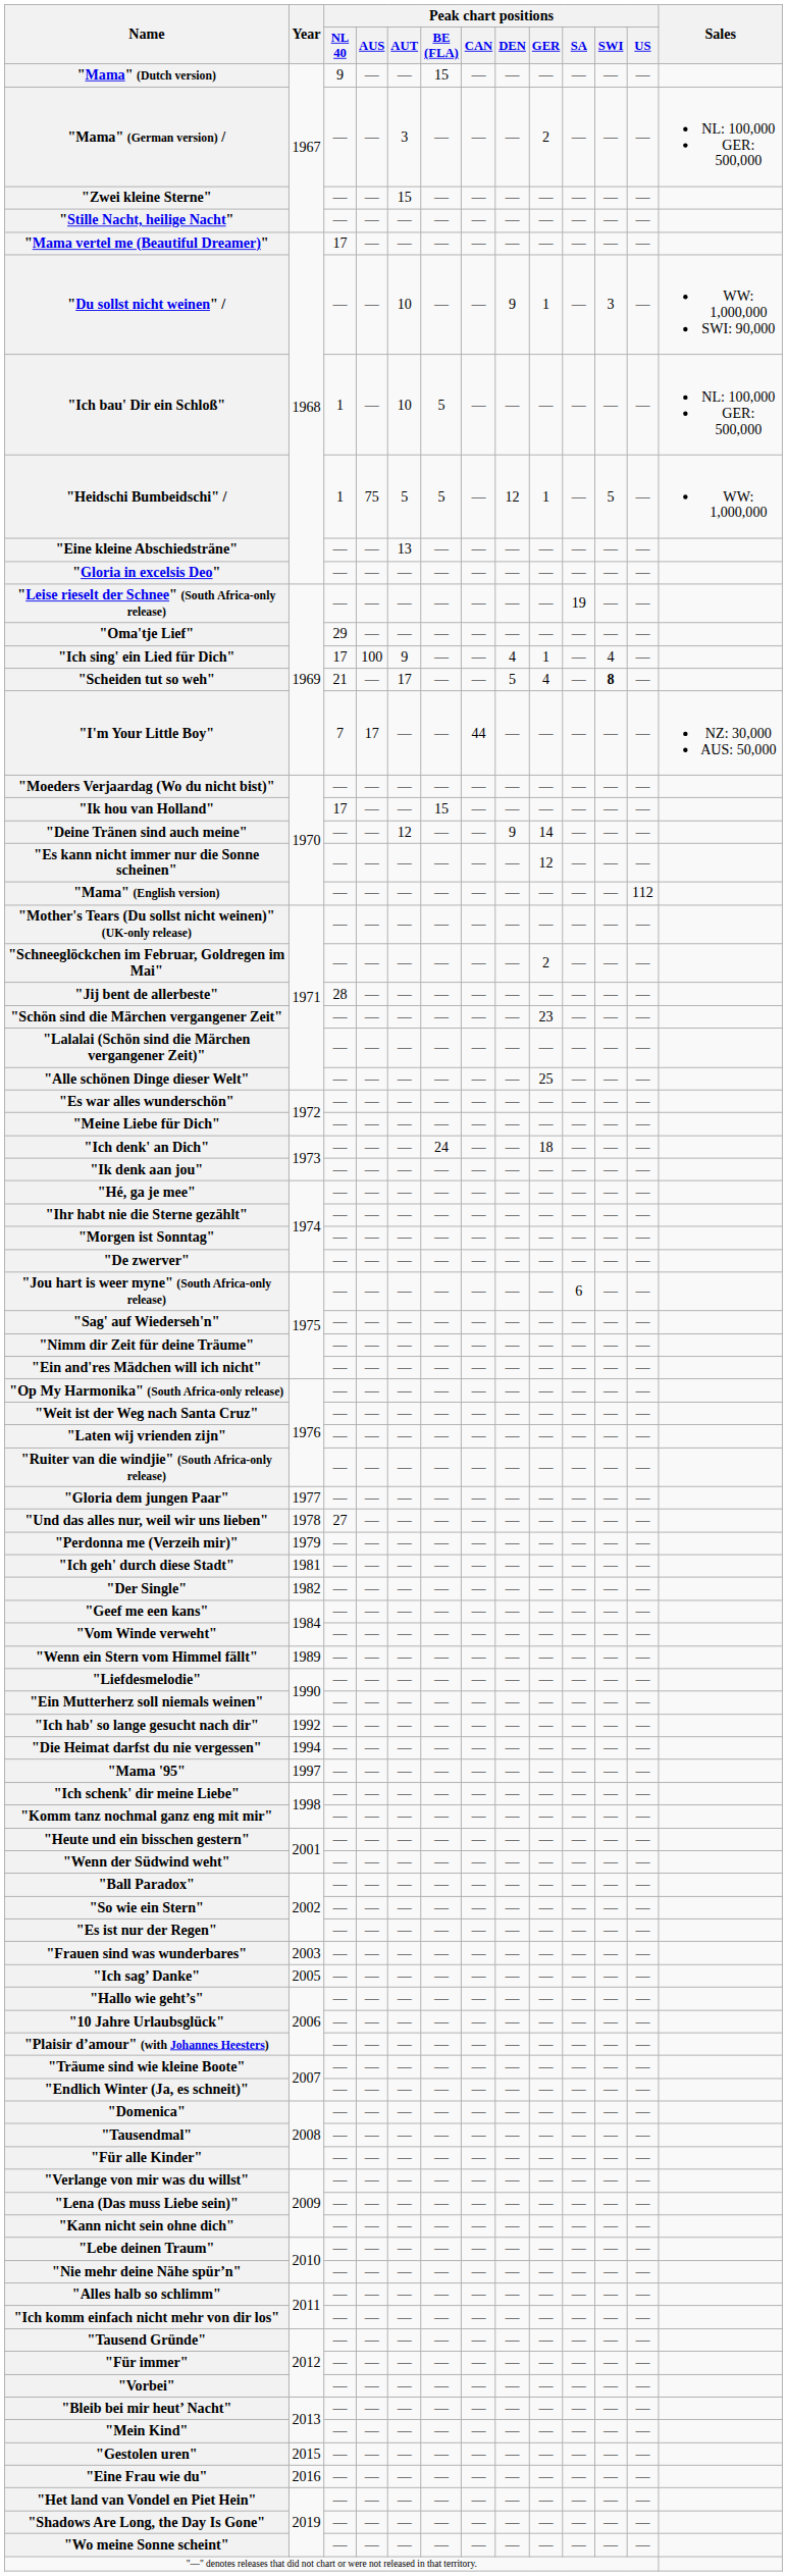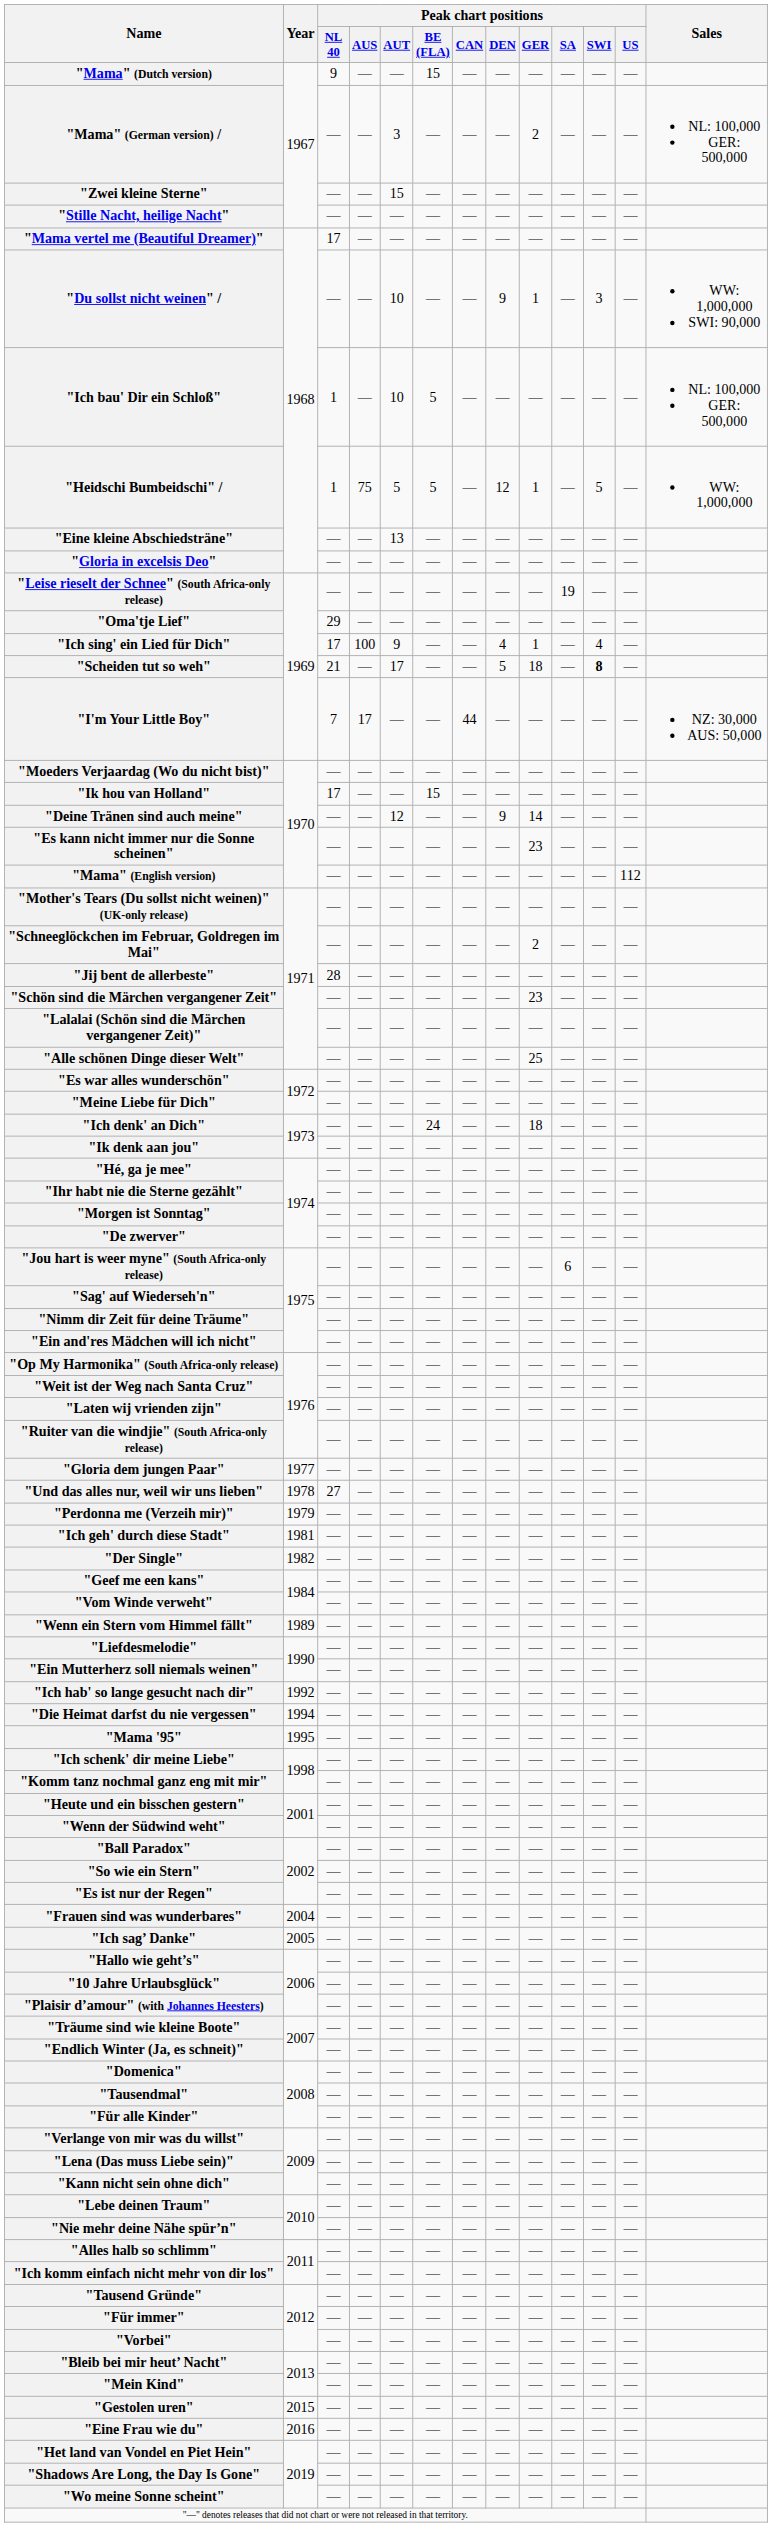"Scheiden tut so weh" | Peak chart positions / GER: 4 -> 18
"Es kann nicht immer nur die Sonne scheinen" | Peak chart positions / GER: 12 -> 23
"Mama '95" | Year: 1997 -> 1995
"Frauen sind was wunderbares" | Year: 2003 -> 2004
